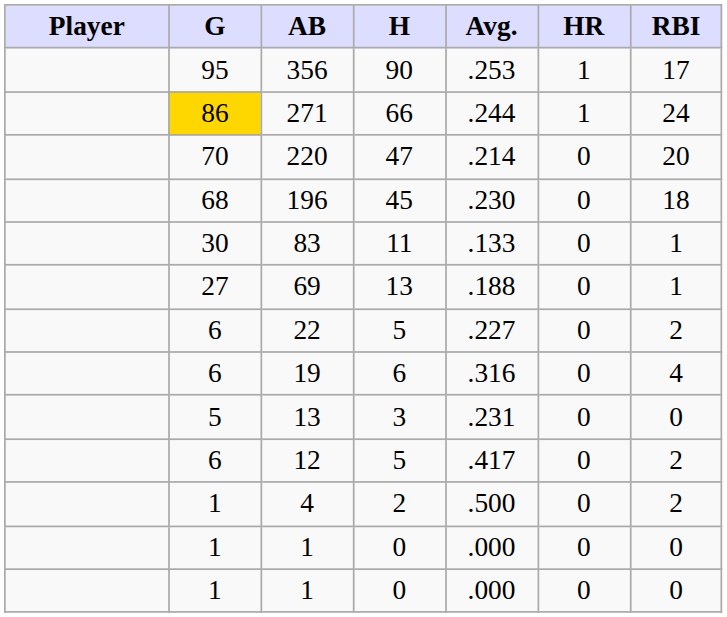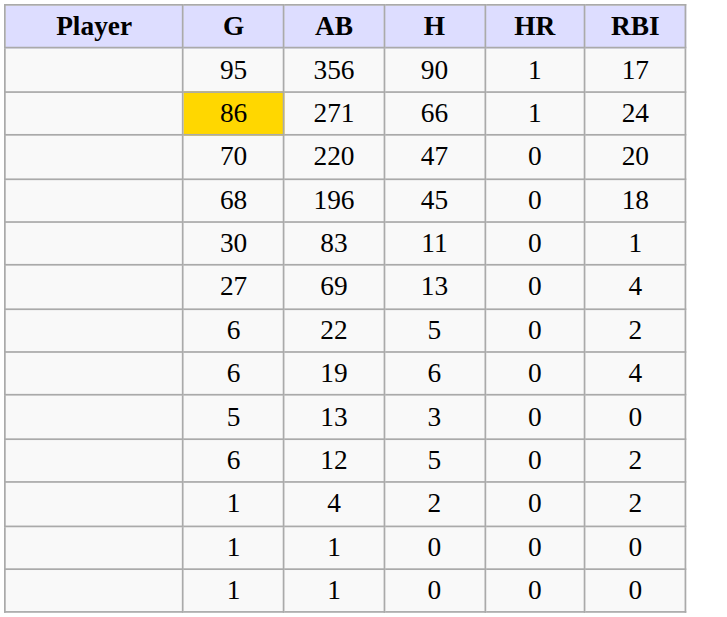- column: Avg. | .253 | .244 | .214 | .230 | .133 | .188 | .227 | .316 | .231 | .417 | .500 | .000 | .000
69 | RBI: 1 -> 4
